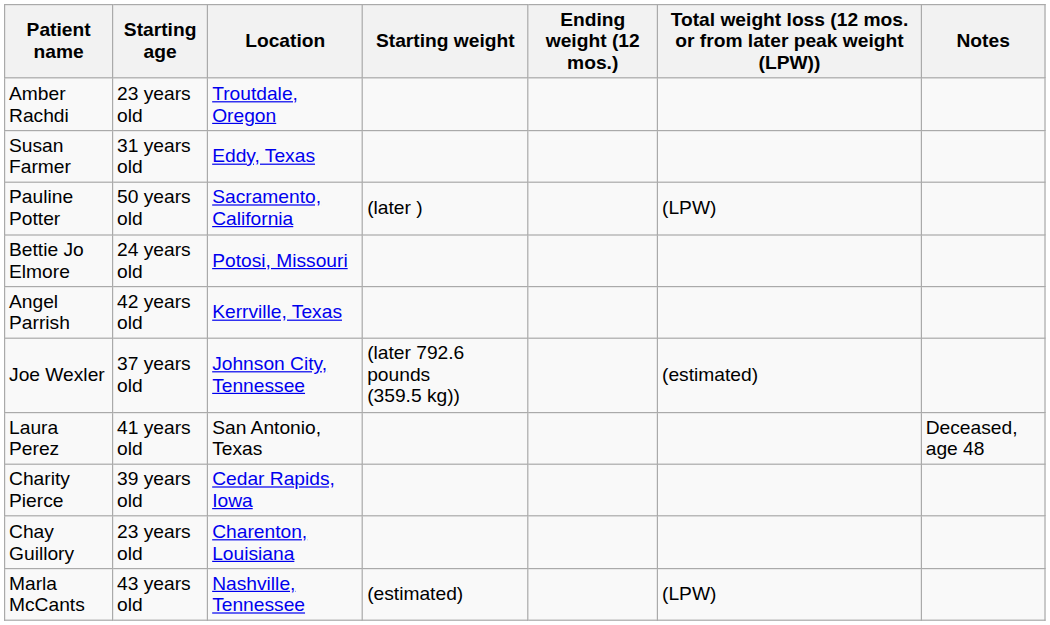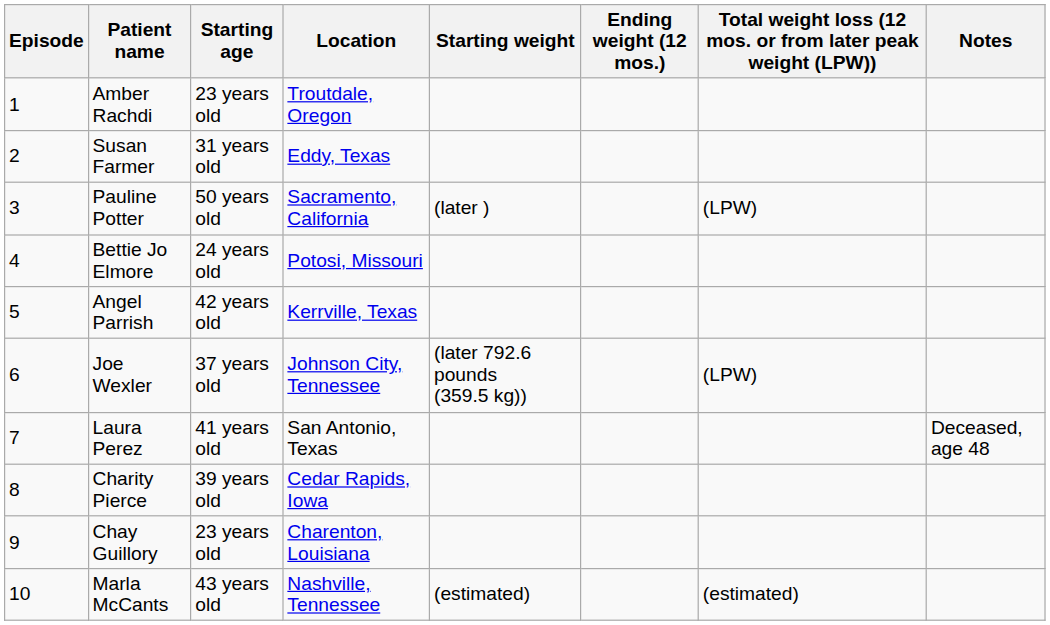+ column: Episode | 1 | 2 | 3 | 4 | 5 | 6 | 7 | 8 | 9 | 10
Joe Wexler | Total weight loss (12 mos. or from later peak weight (LPW)): (estimated) -> (LPW)
Marla McCants | Total weight loss (12 mos. or from later peak weight (LPW)): (LPW) -> (estimated)
